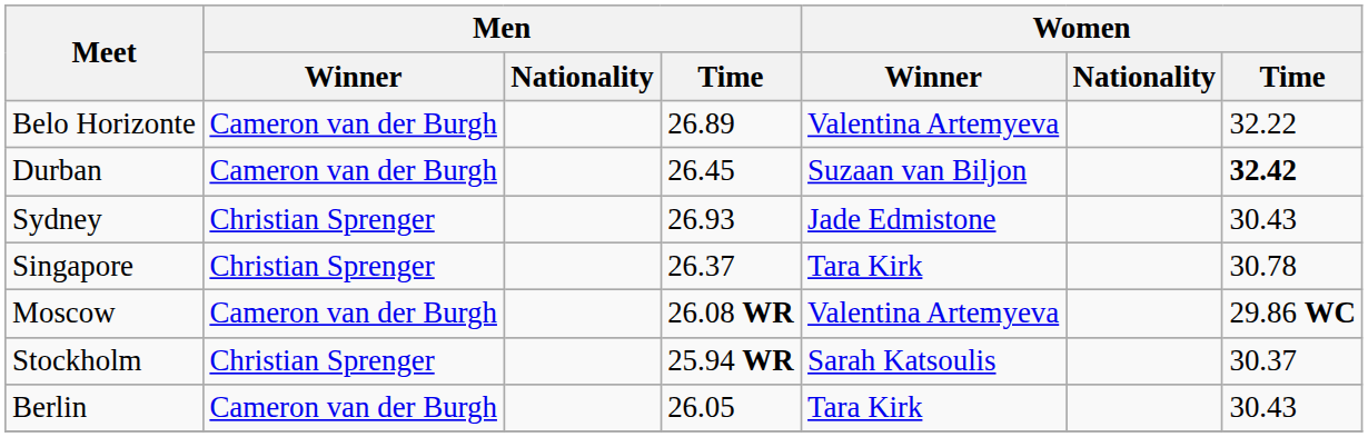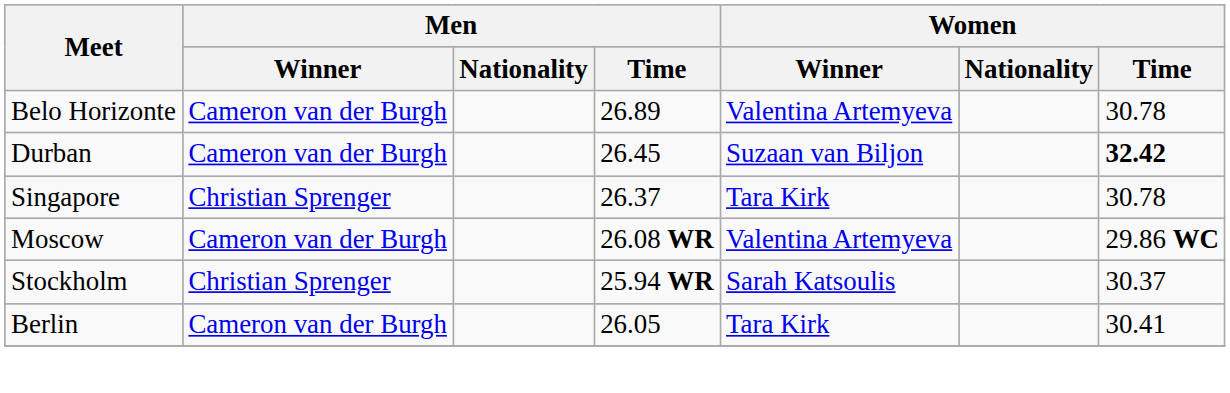Belo Horizonte | Women / Time: 32.22 -> 30.78
- row: Sydney | Christian Sprenger | 26.93 | Jade Edmistone | 30.43
Berlin | Women / Time: 30.43 -> 30.41
